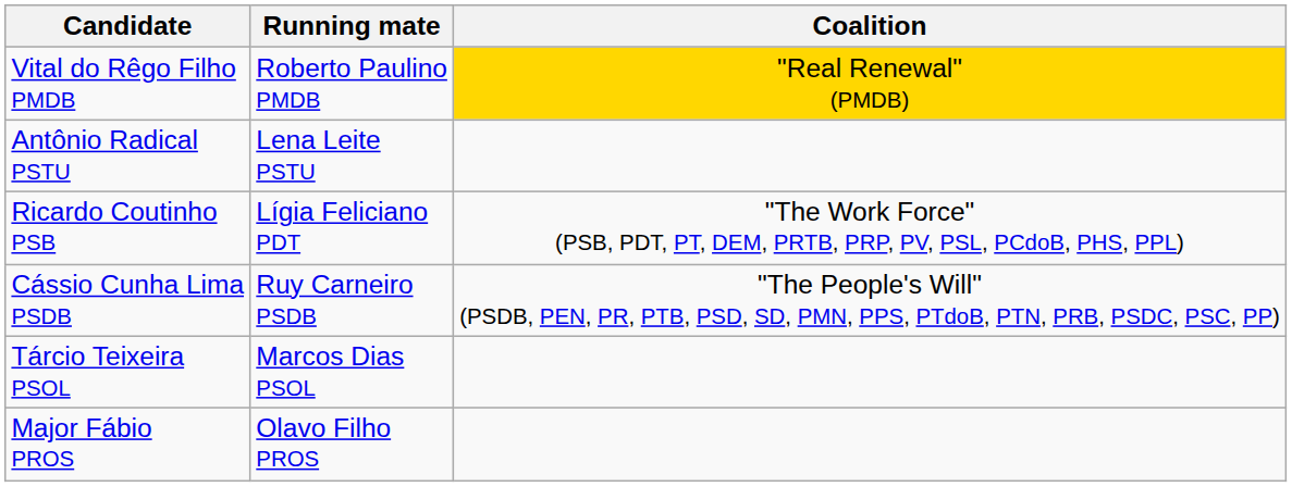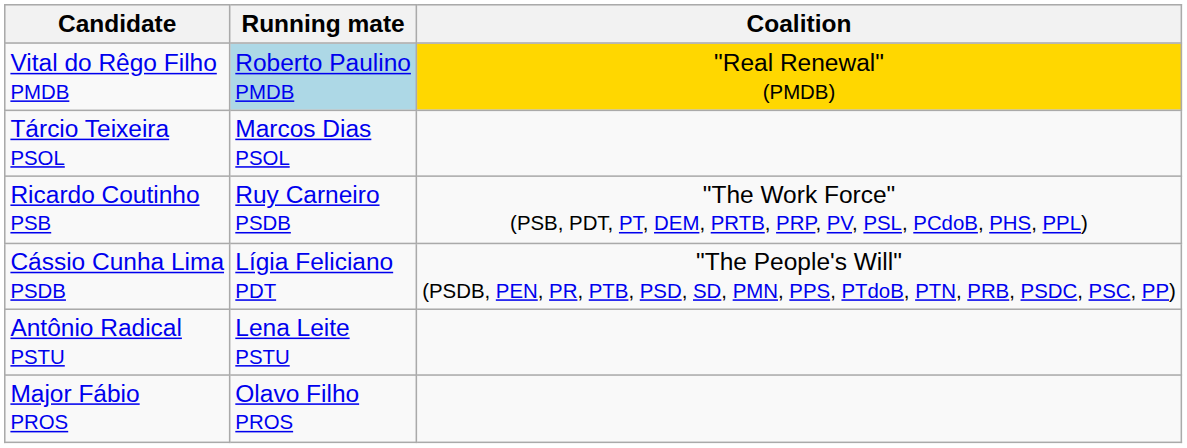Vital do Rêgo Filho PMDB | Running mate: no background -> lightblue background
rows swapped: Antônio Radical PSTU <-> Tárcio Teixeira PSOL
Ricardo Coutinho PSB | Running mate: Lígia Feliciano PDT -> Ruy Carneiro PSDB
Cássio Cunha Lima PSDB | Running mate: Ruy Carneiro PSDB -> Lígia Feliciano PDT
